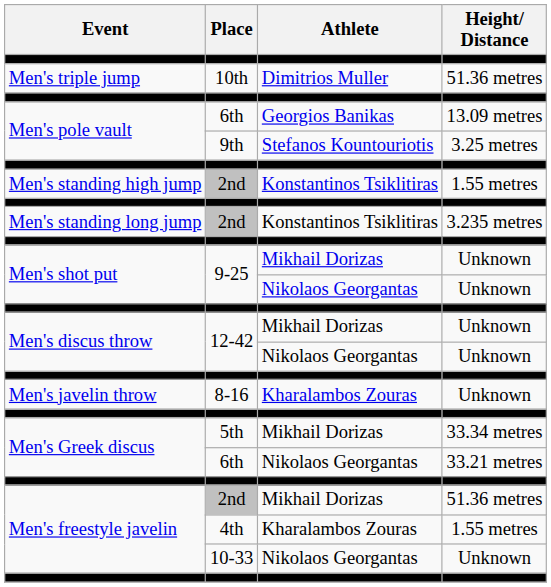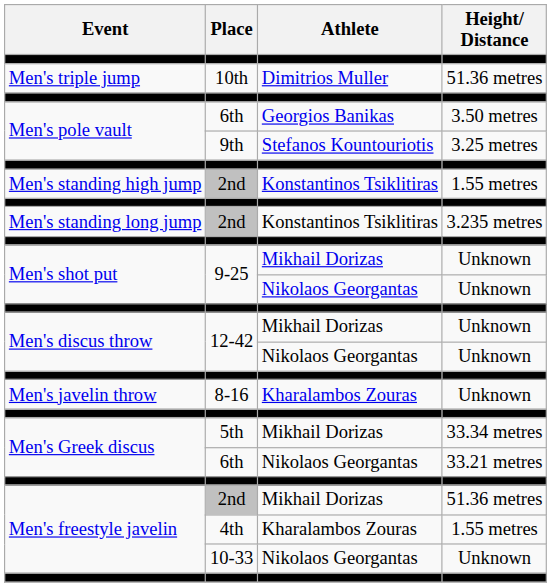6th / Georgios Banikas | Height/ Distance: 13.09 metres -> 3.50 metres
